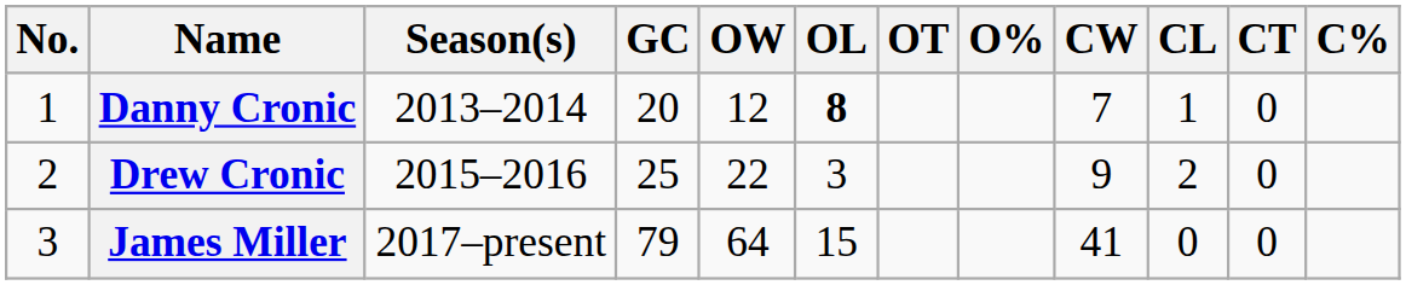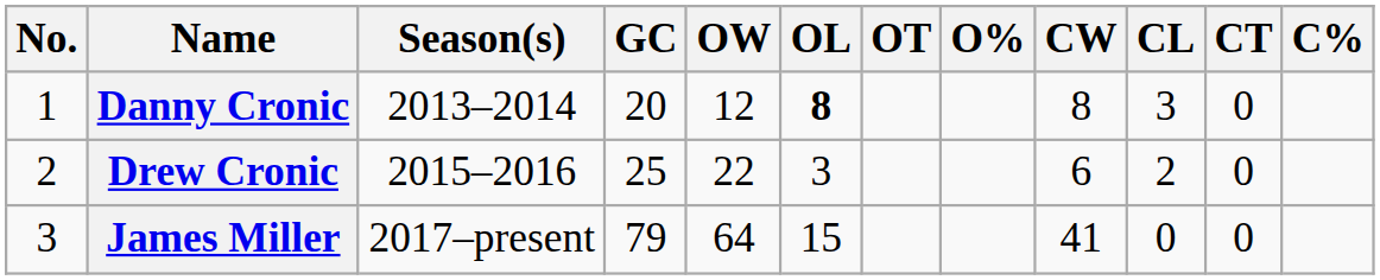Danny Cronic | CW: 7 -> 8
Danny Cronic | CL: 1 -> 3
Drew Cronic | CW: 9 -> 6
